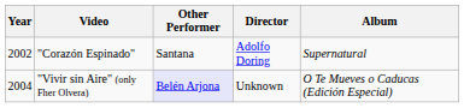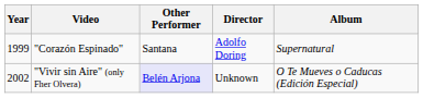"Corazón Espinado" | Year: 2002 -> 1999
"Vivir sin Aire" (only Fher Olvera) | Year: 2004 -> 2002
